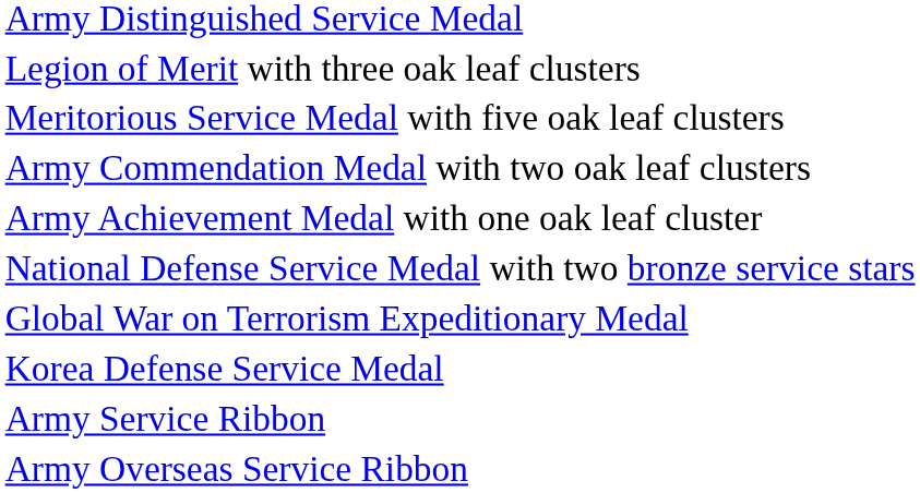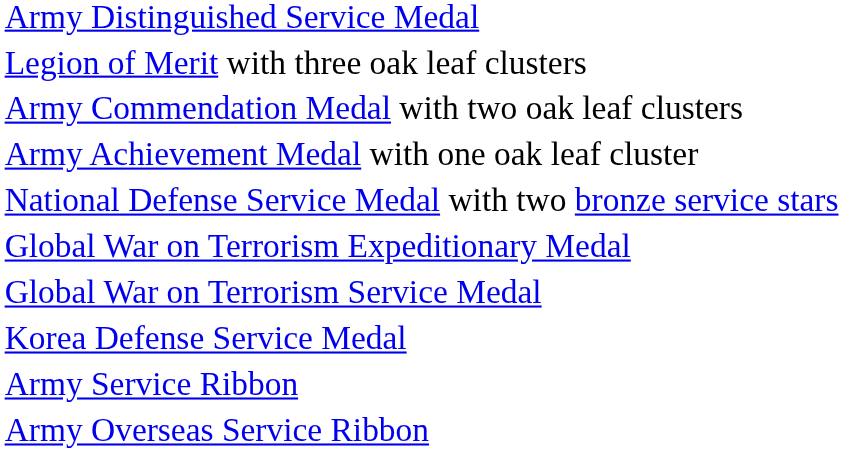- row: Meritorious Service Medal with five oak leaf clusters
+ row: Global War on Terrorism Service Medal
